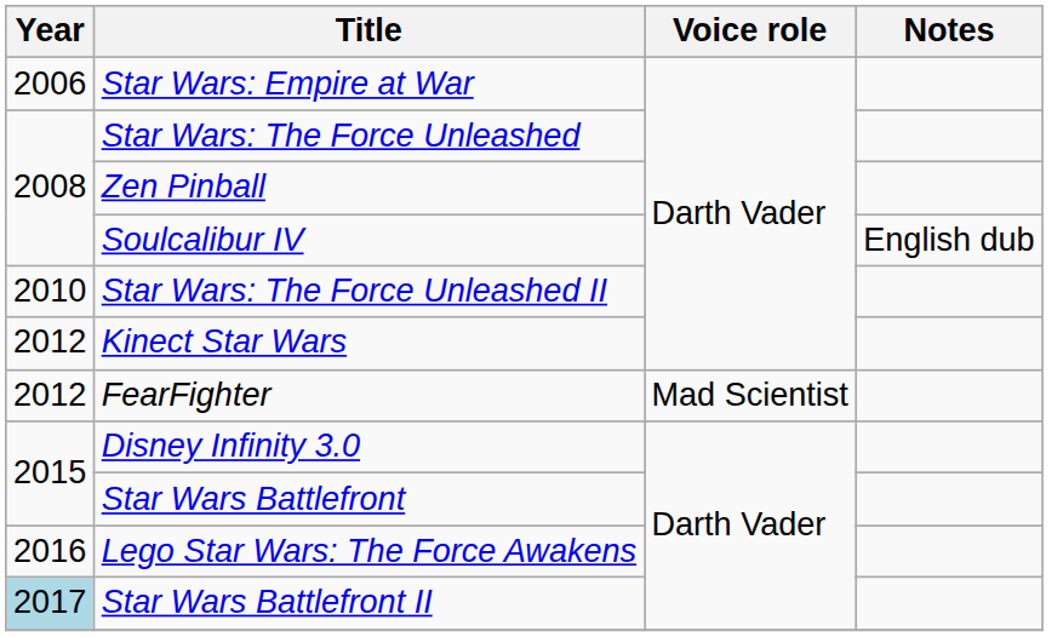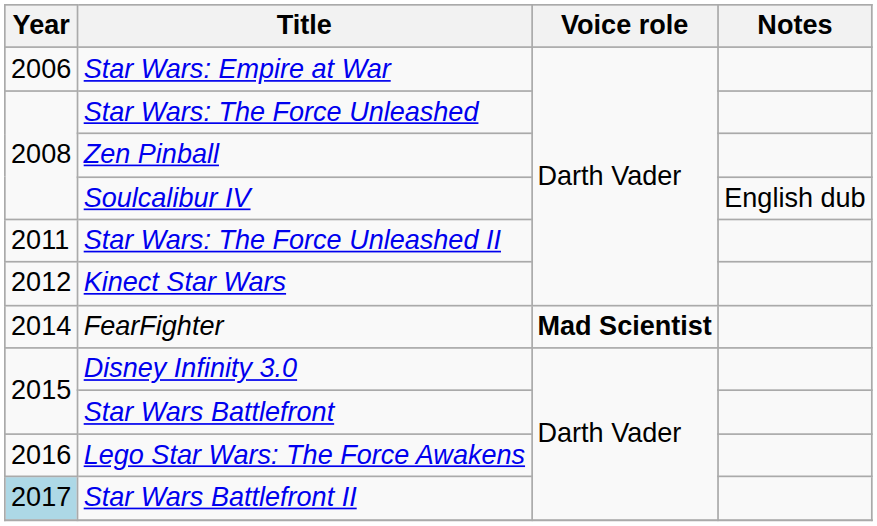Star Wars: The Force Unleashed II | Year: 2010 -> 2011
FearFighter | Year: 2012 -> 2014
FearFighter | Voice role: normal -> bold
